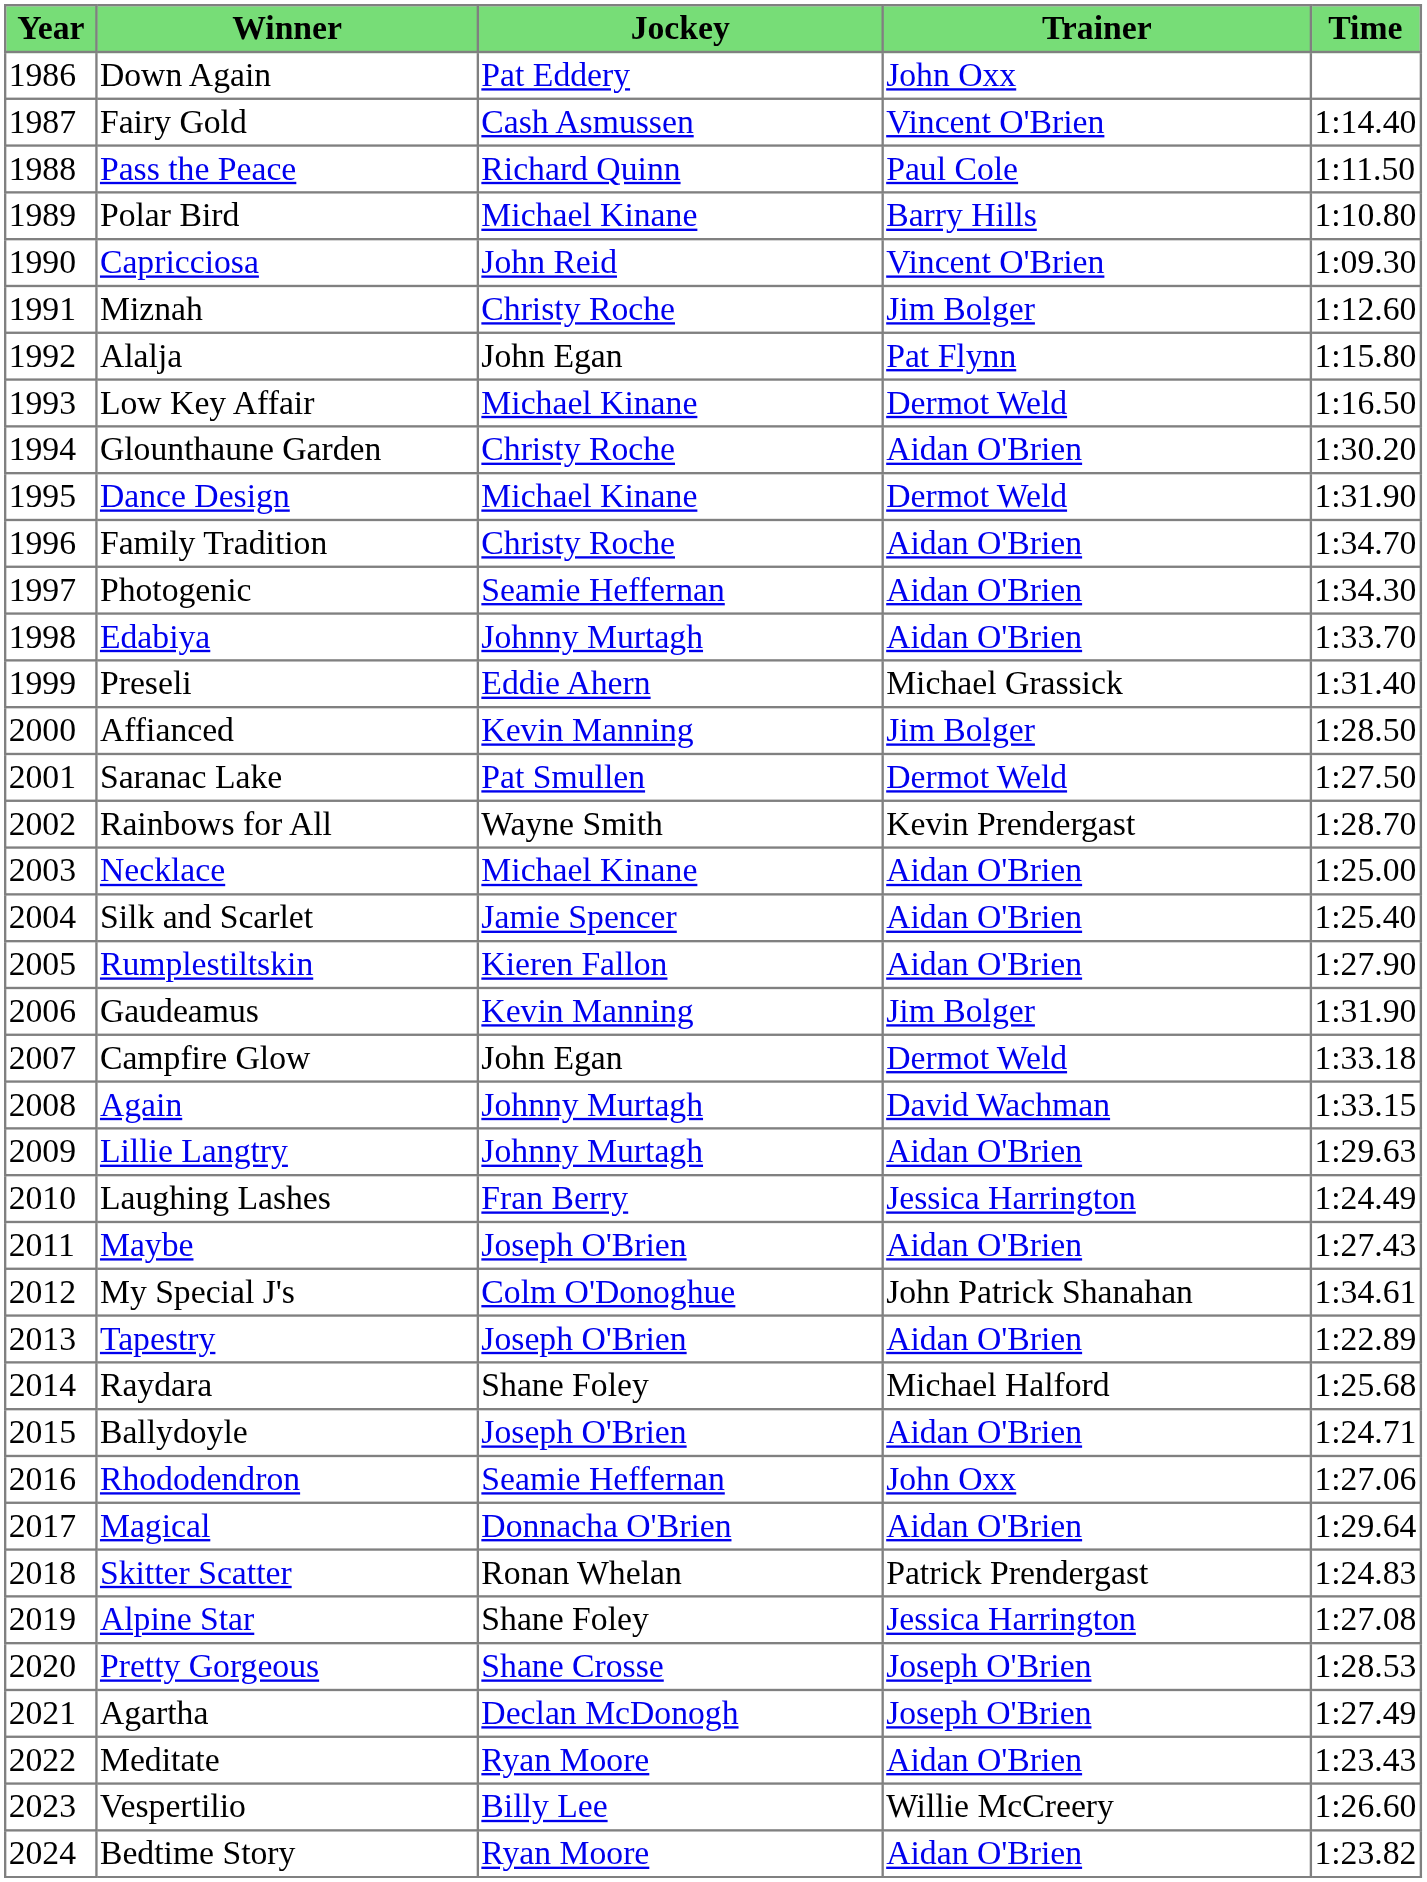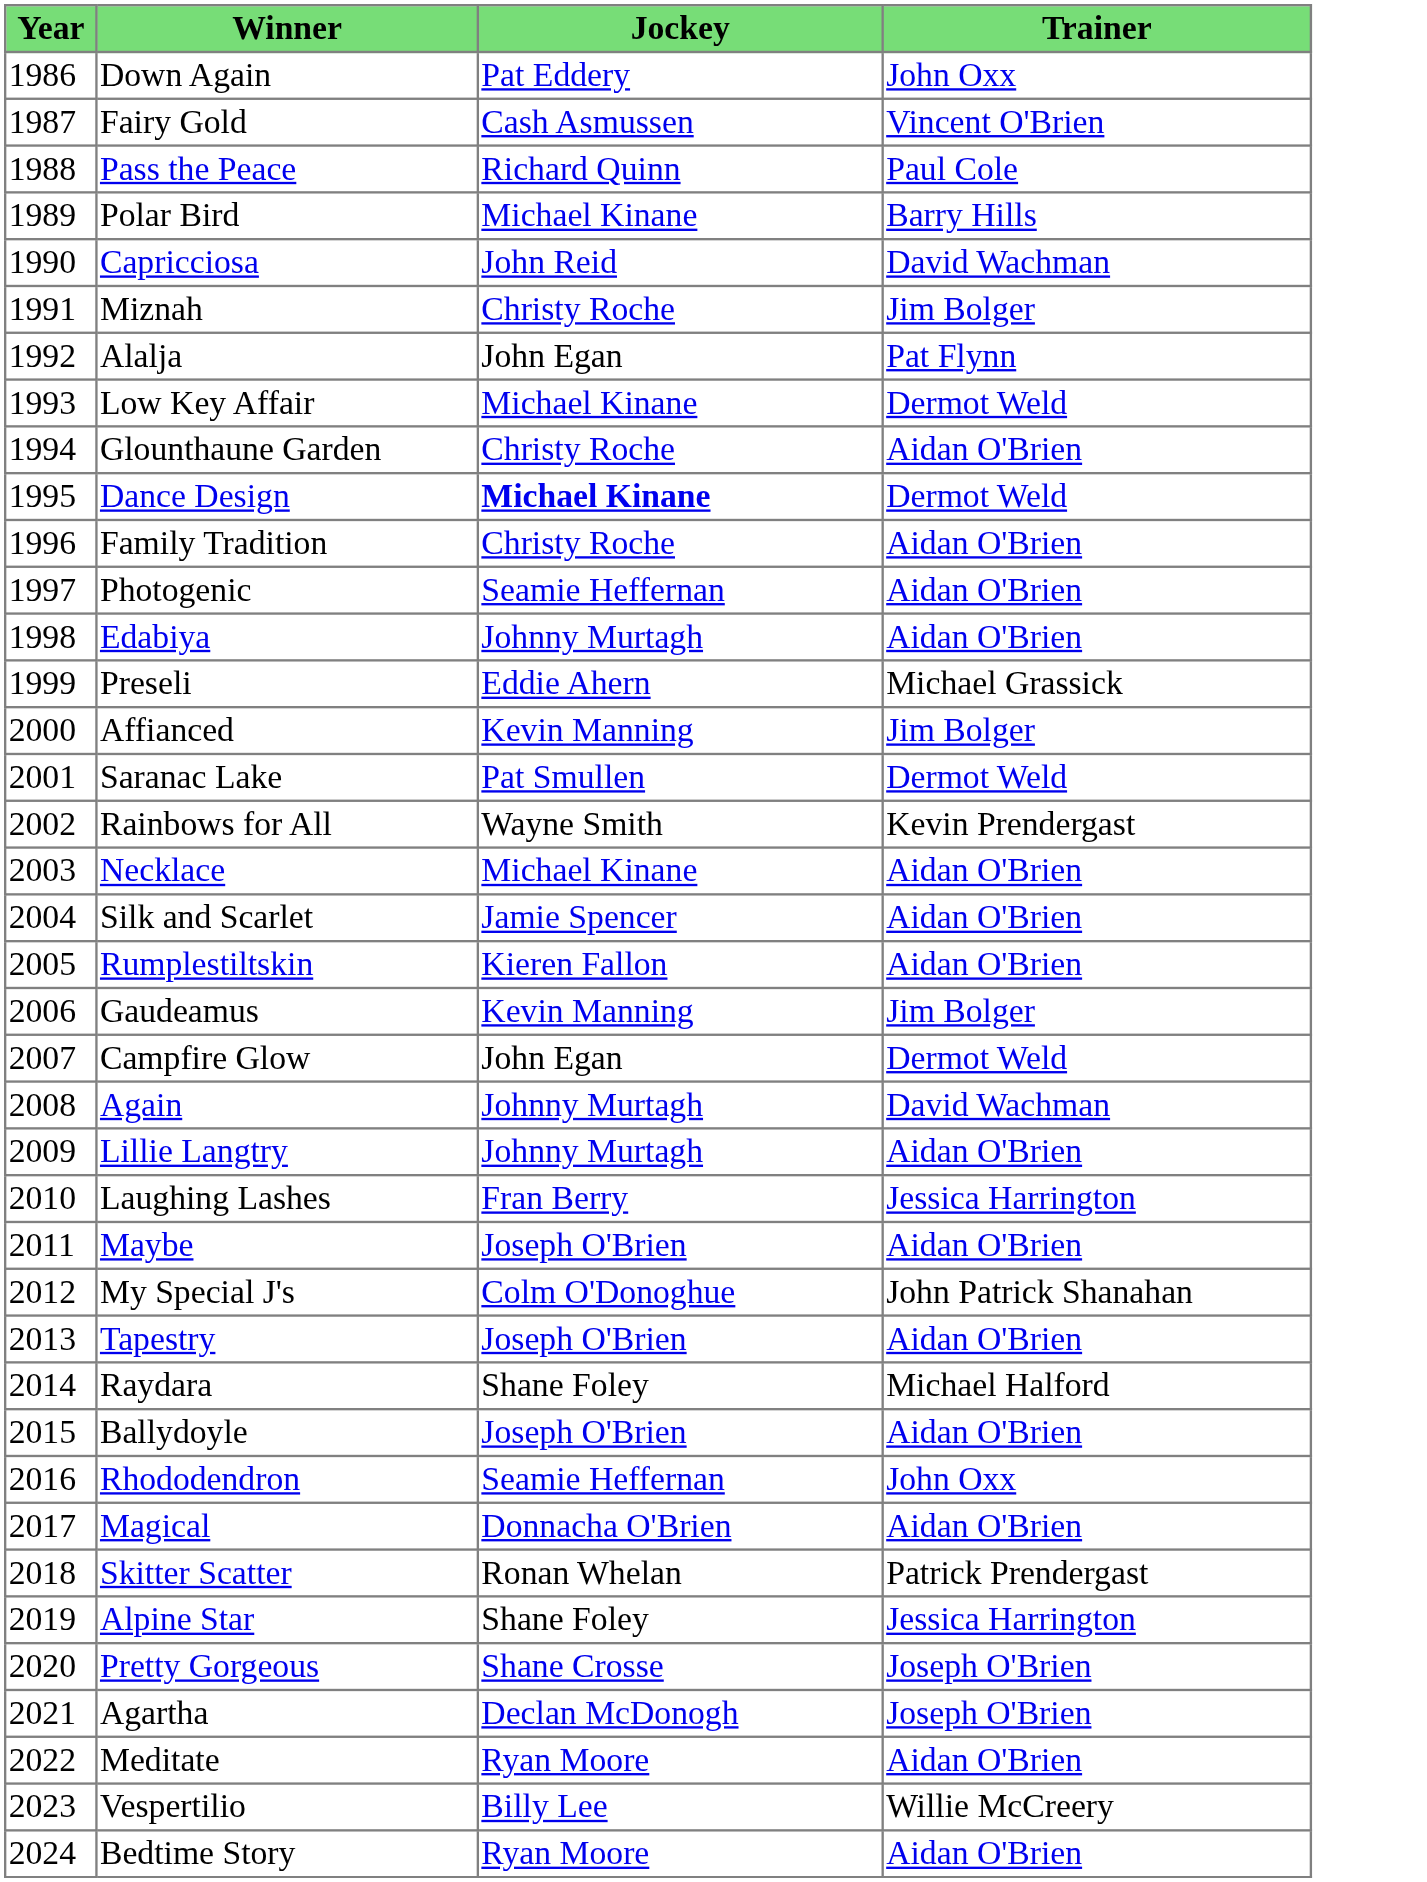- column: Time | 1:14.40 | 1:11.50 | 1:10.80 | 1:09.30 | 1:12.60 | 1:15.80 | 1:16.50 | 1:30.20 | 1:31.90 | 1:34.70 | 1:34.30 | 1:33.70 | 1:31.40 | 1:28.50 | 1:27.50 | 1:28.70 | 1:25.00 | 1:25.40 | 1:27.90 | 1:31.90 | 1:33.18 | 1:33.15 | 1:29.63 | 1:24.49 | 1:27.43 | 1:34.61 | 1:22.89 | 1:25.68 | 1:24.71 | 1:27.06 | 1:29.64 | 1:24.83 | 1:27.08 | 1:28.53 | 1:27.49 | 1:23.43 | 1:26.60 | 1:23.82
Capricciosa | Trainer: Vincent O'Brien -> David Wachman
Dance Design | Jockey: normal -> bold
